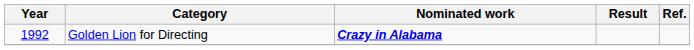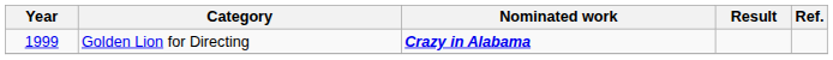Golden Lion for Directing | Year: 1992 -> 1999
